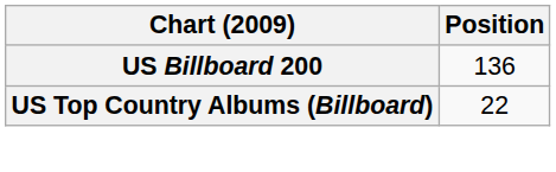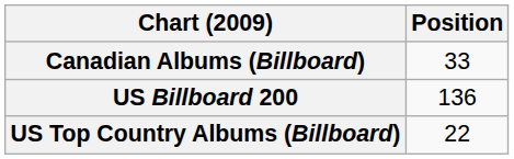+ row: Canadian Albums (Billboard) | 33
